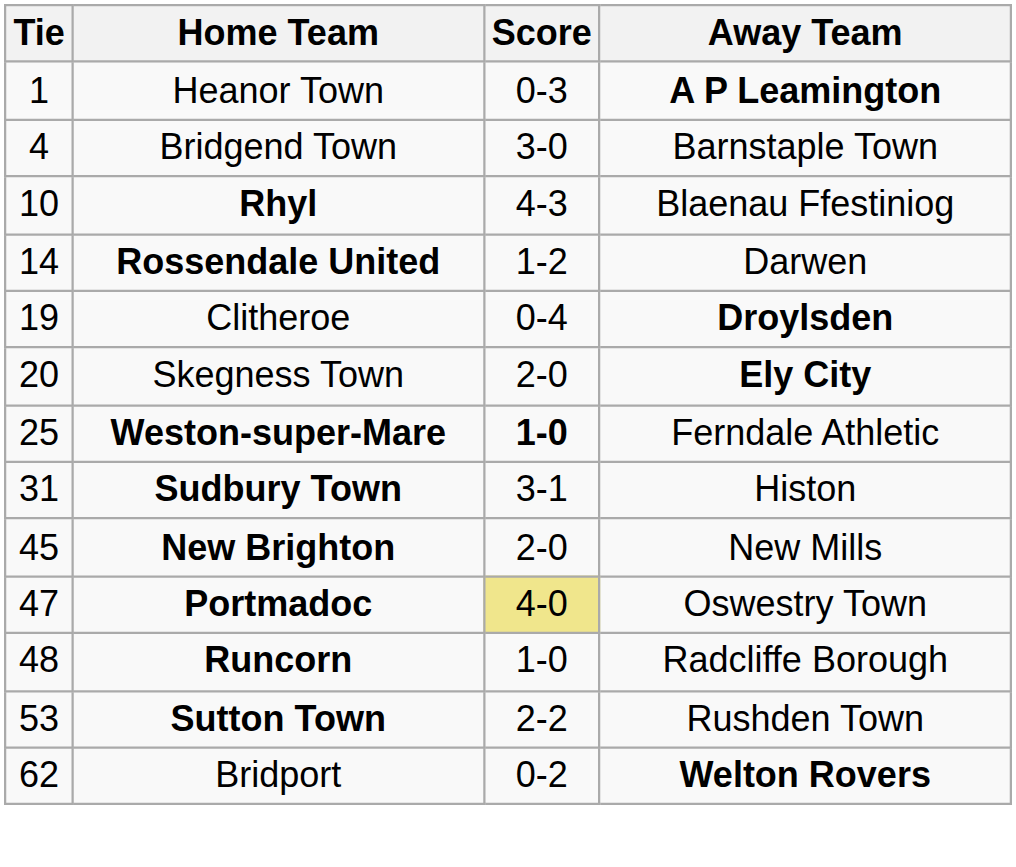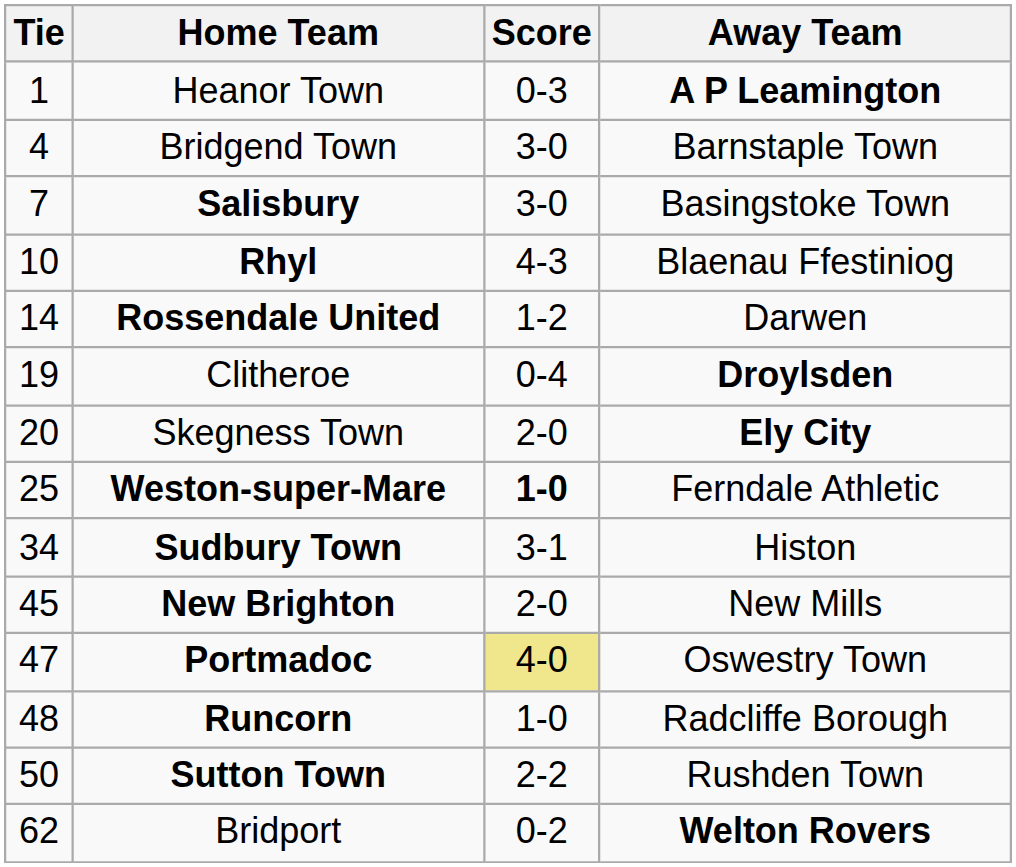+ row: 7 | Salisbury | 3-0 | Basingstoke Town
Sudbury Town | Tie: 31 -> 34
Sutton Town | Tie: 53 -> 50
